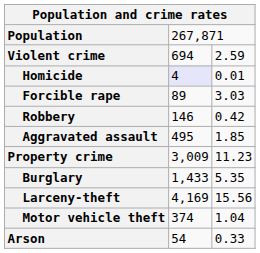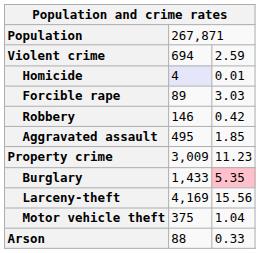Burglary | column 3: no background -> pink background
Motor vehicle theft | column 2: 374 -> 375
Arson | column 2: 54 -> 88
